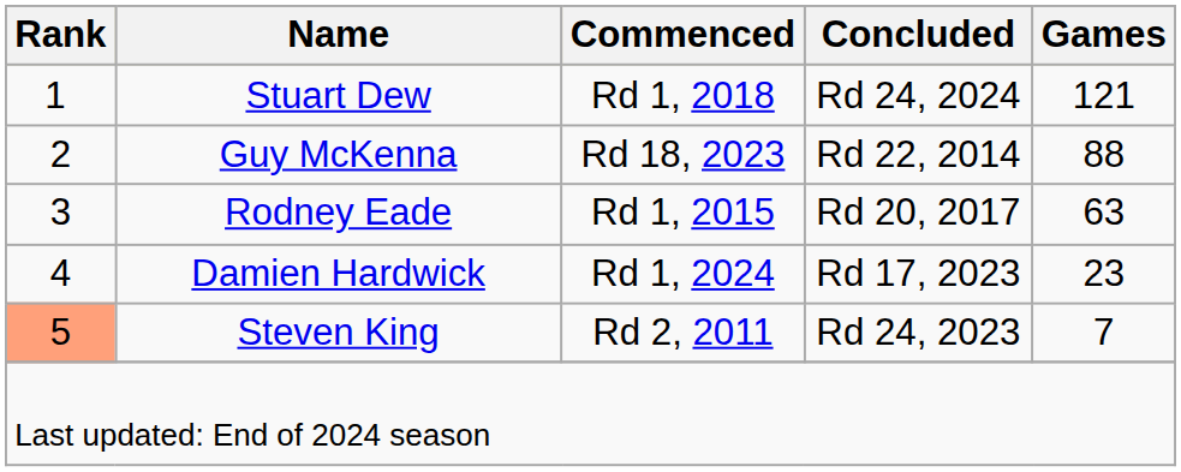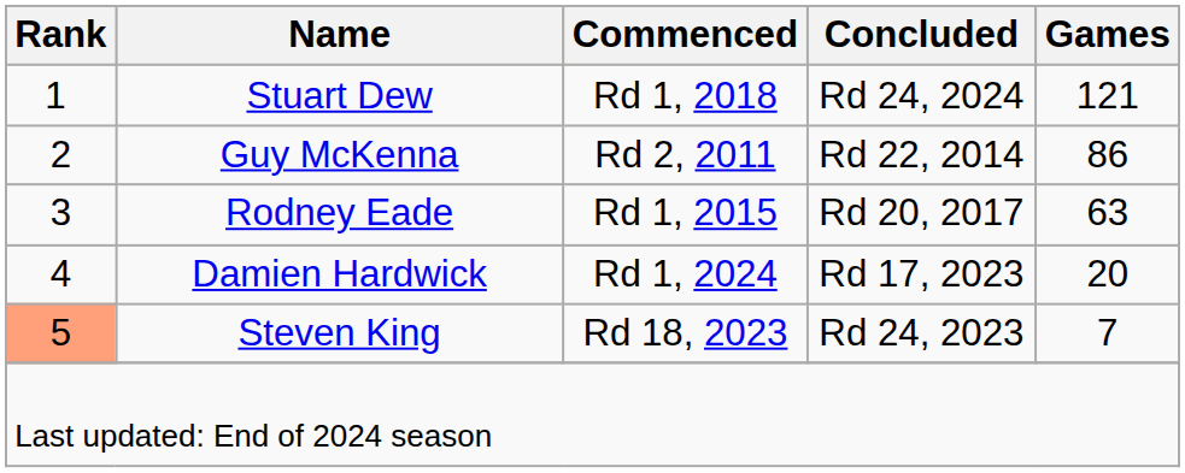Guy McKenna | Commenced: Rd 18, 2023 -> Rd 2, 2011
Guy McKenna | Games: 88 -> 86
Damien Hardwick | Games: 23 -> 20
Steven King | Commenced: Rd 2, 2011 -> Rd 18, 2023
